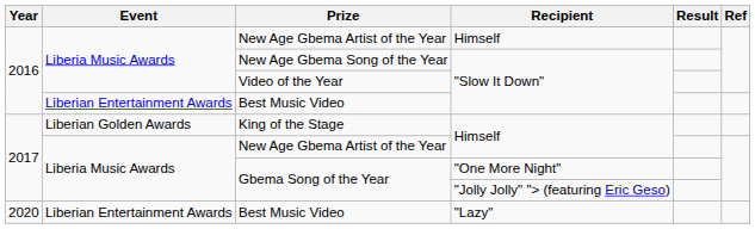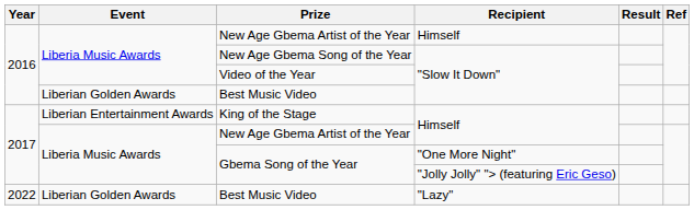Best Music Video / "Slow It Down" | Event: Liberian Entertainment Awards -> Liberian Golden Awards
King of the Stage | Event: Liberian Golden Awards -> Liberian Entertainment Awards
Best Music Video / "Lazy" | Year: 2020 -> 2022
Best Music Video / "Lazy" | Event: Liberian Entertainment Awards -> Liberian Golden Awards
